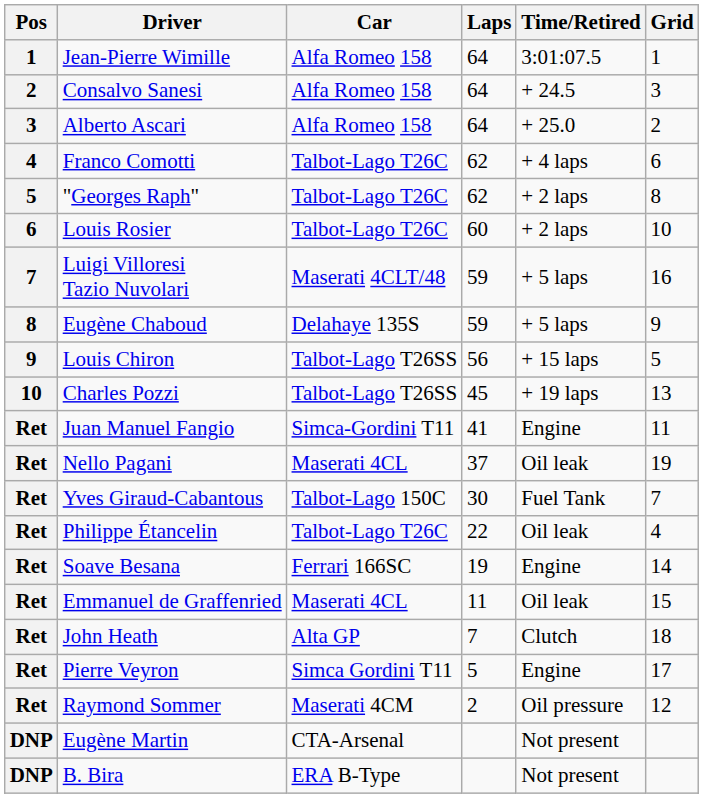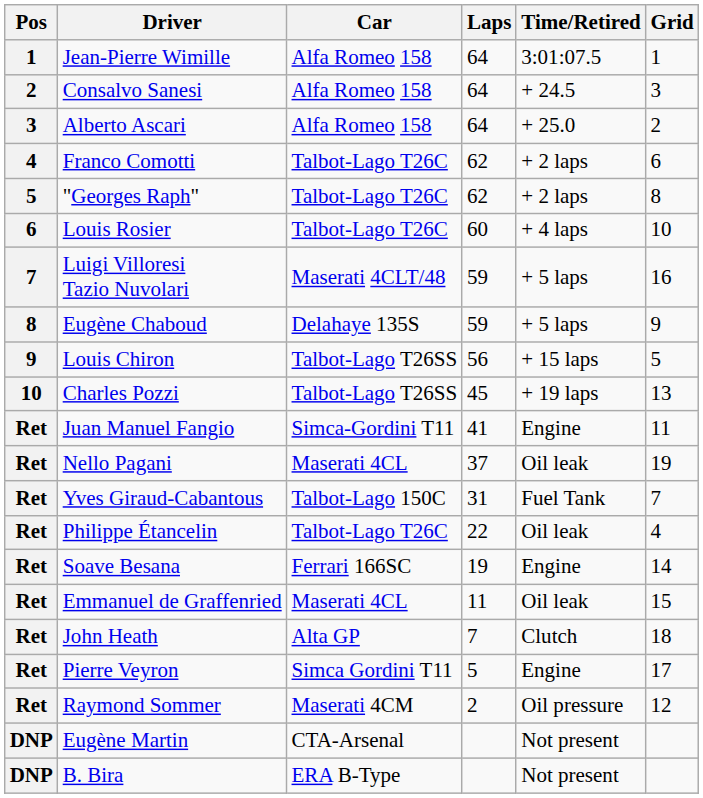Franco Comotti | Time/Retired: + 4 laps -> + 2 laps
Louis Rosier | Time/Retired: + 2 laps -> + 4 laps
Yves Giraud-Cabantous | Laps: 30 -> 31
